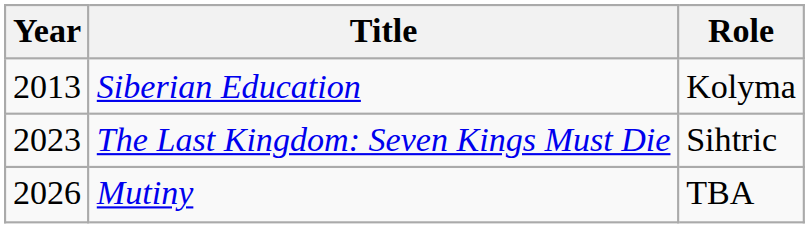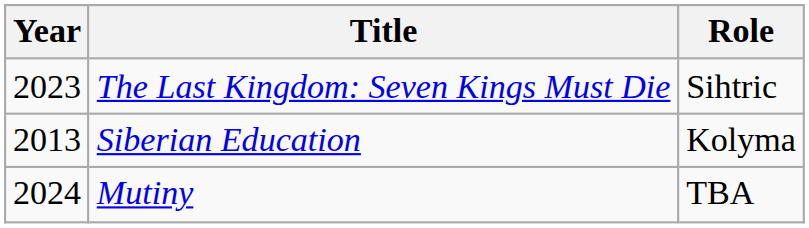rows swapped: Siberian Education <-> The Last Kingdom: Seven Kings Must Die
Mutiny | Year: 2026 -> 2024
